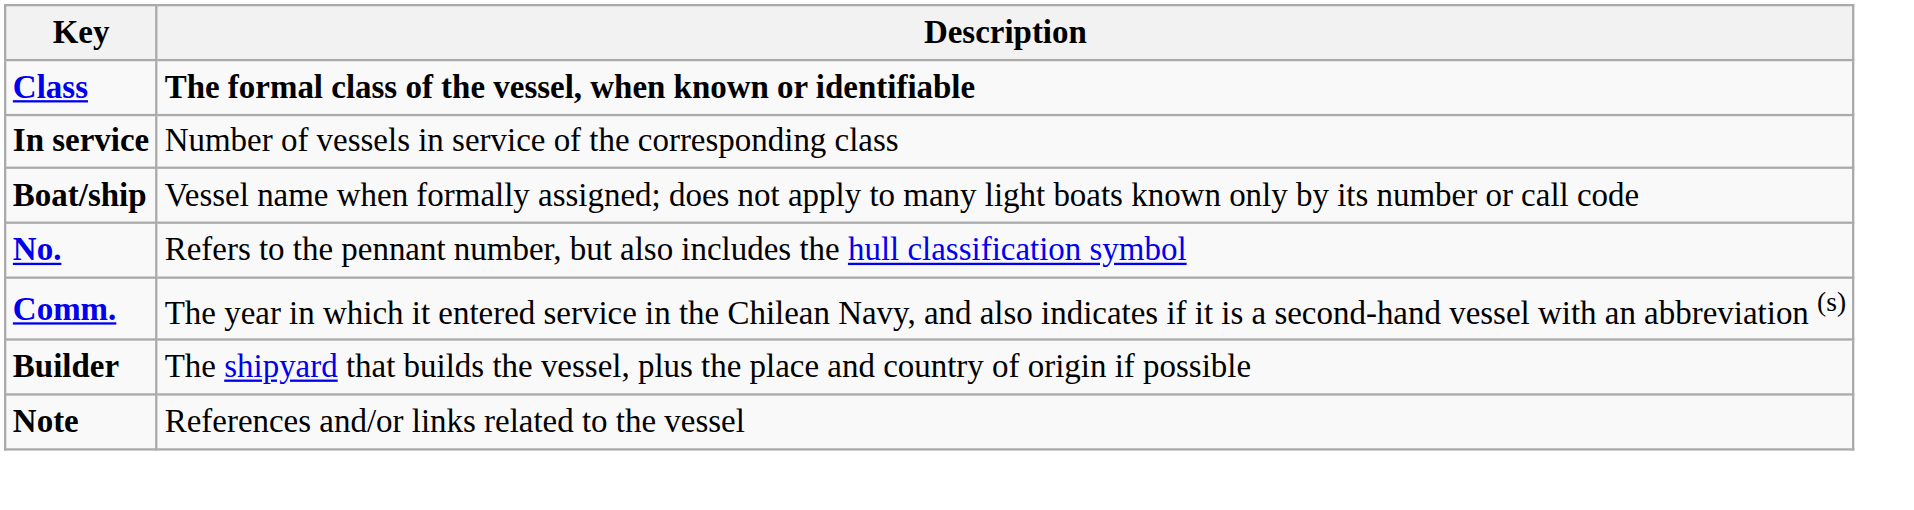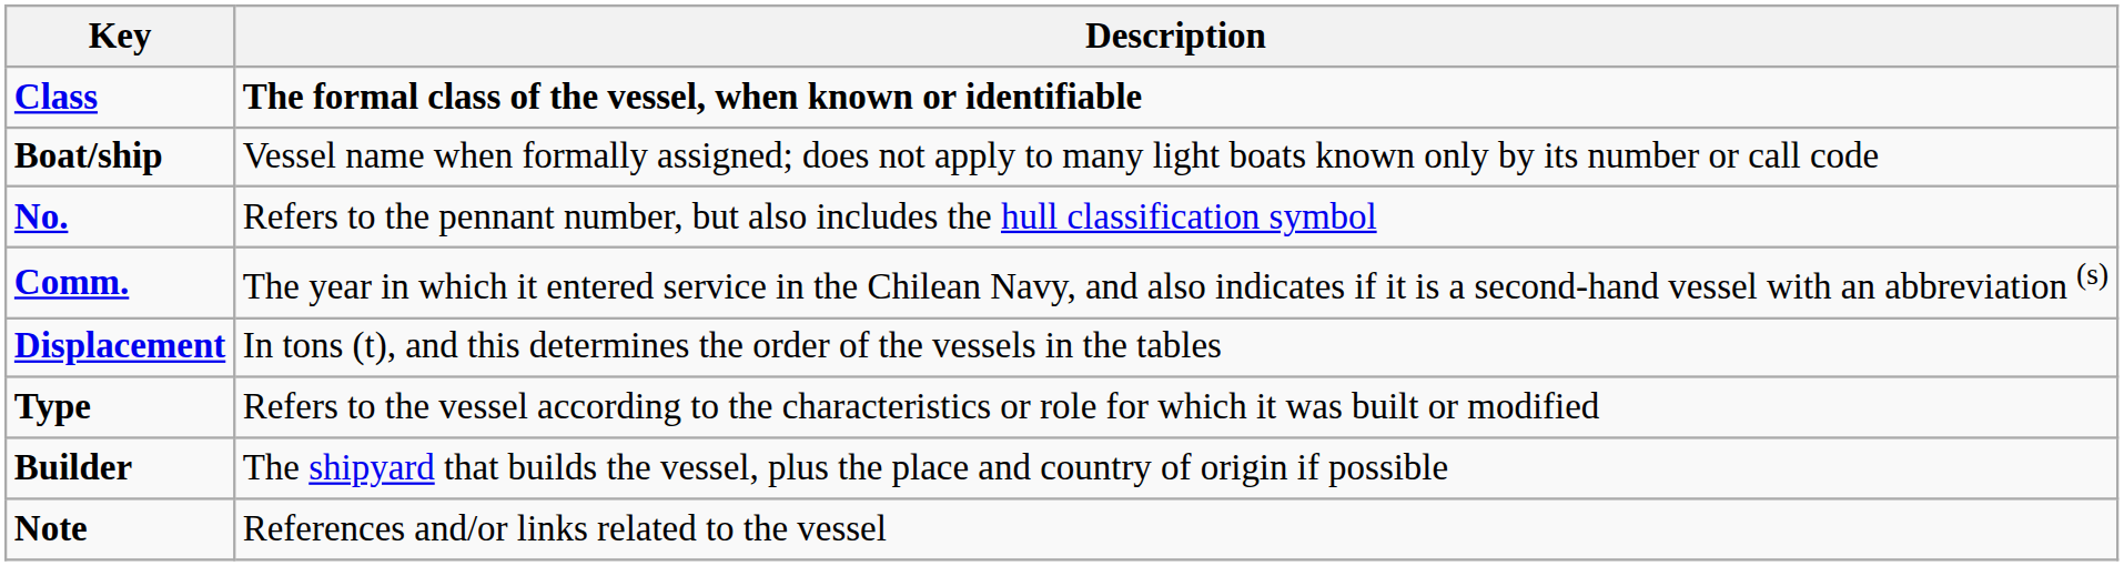- row: In service | Number of vessels in service of the corresponding class
+ row: Displacement | In tons (t), and this determines the order of the vessels in the tables
+ row: Type | Refers to the vessel according to the characteristics or role for which it was built or modified
